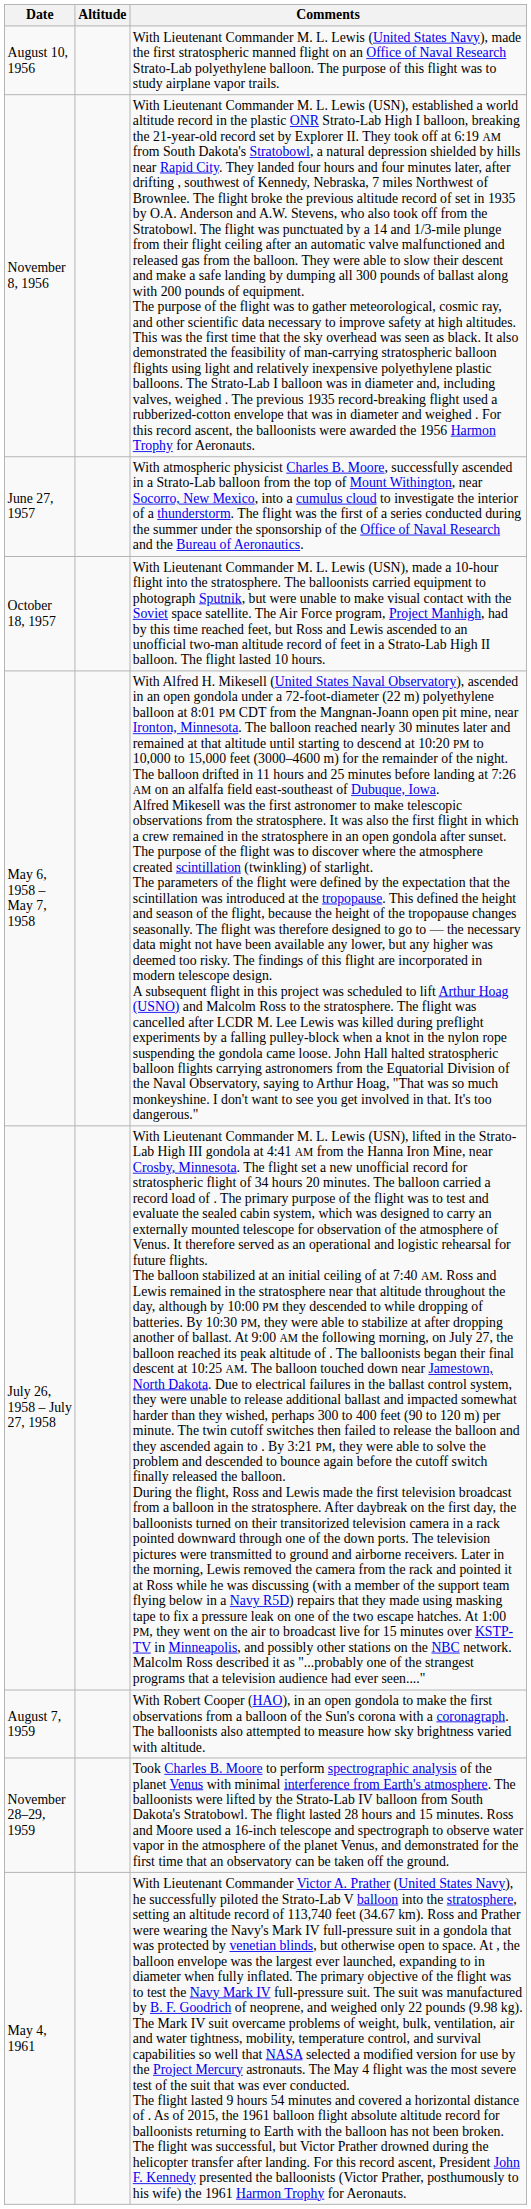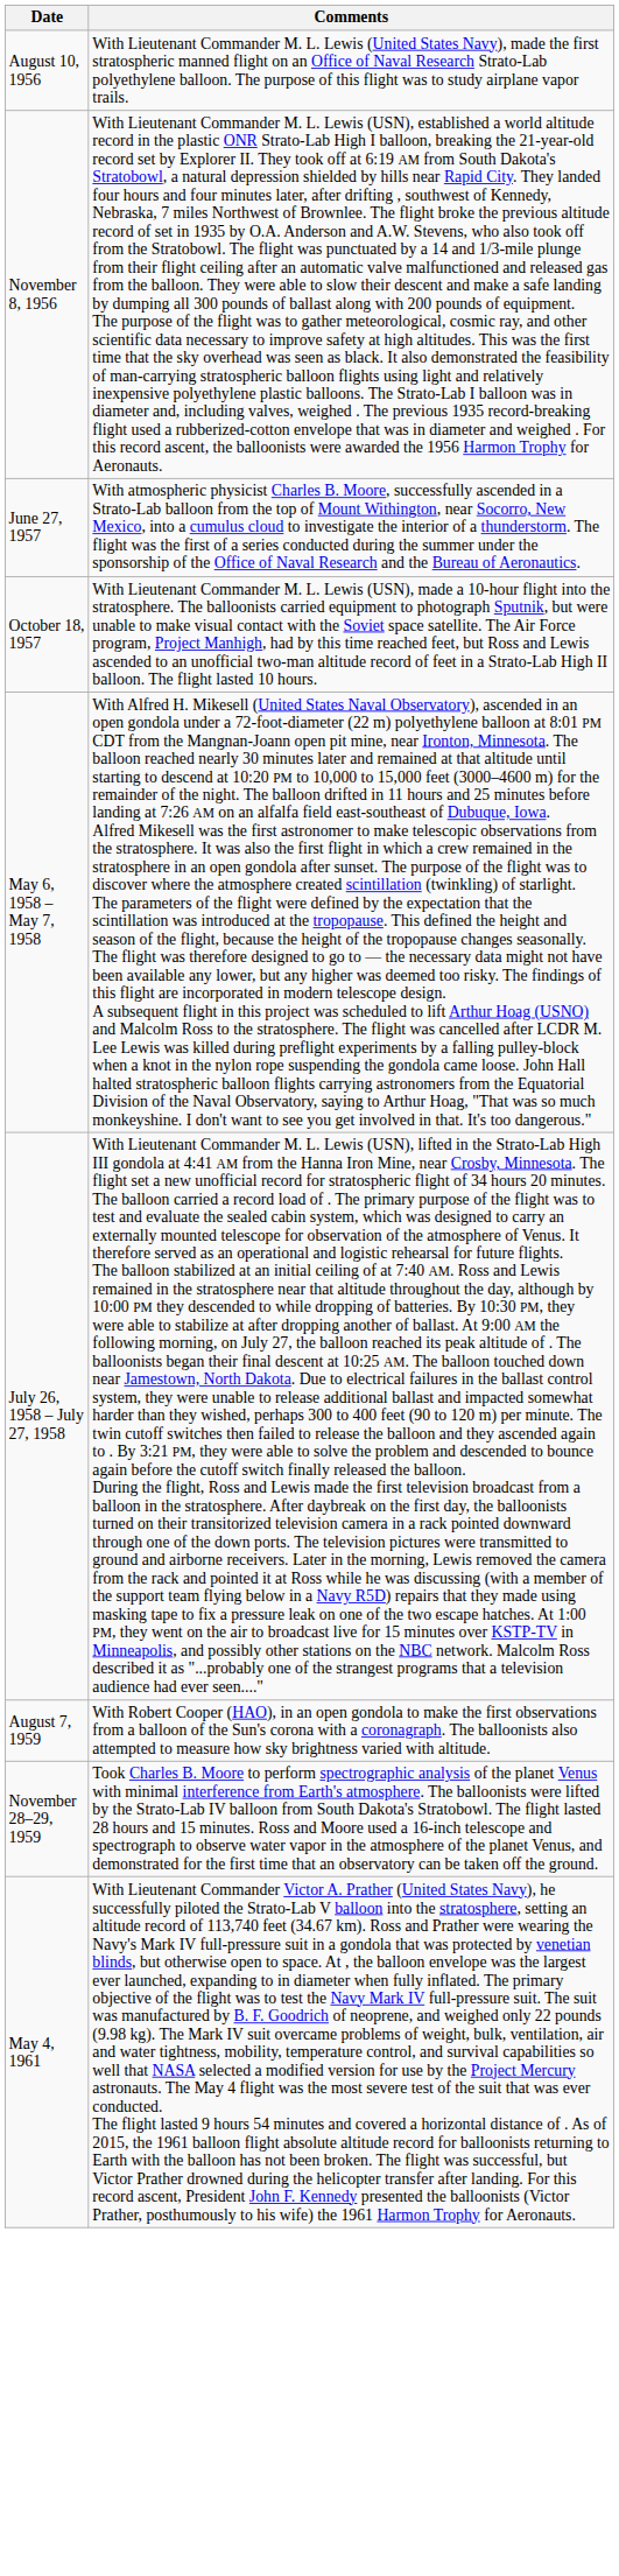- column: Altitude
